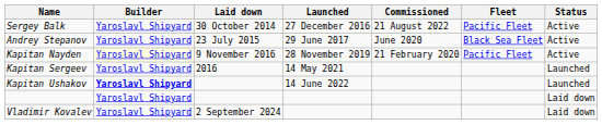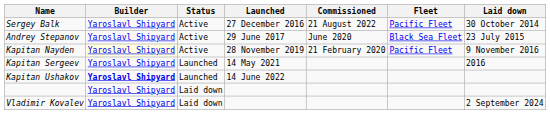columns swapped: Laid down <-> Status
